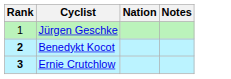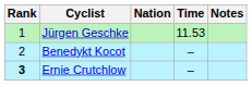+ column: Time | 11.53 | – | –
Benedykt Kocot | Rank: bold -> normal
